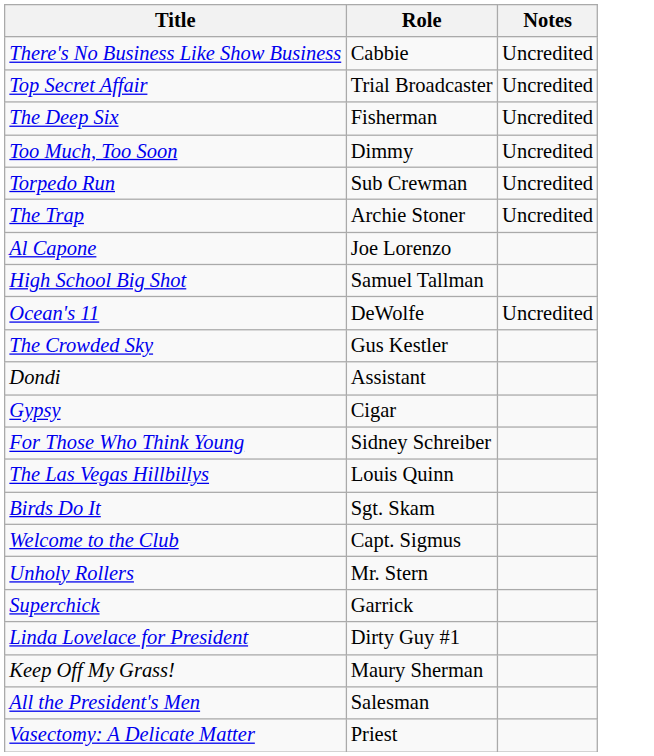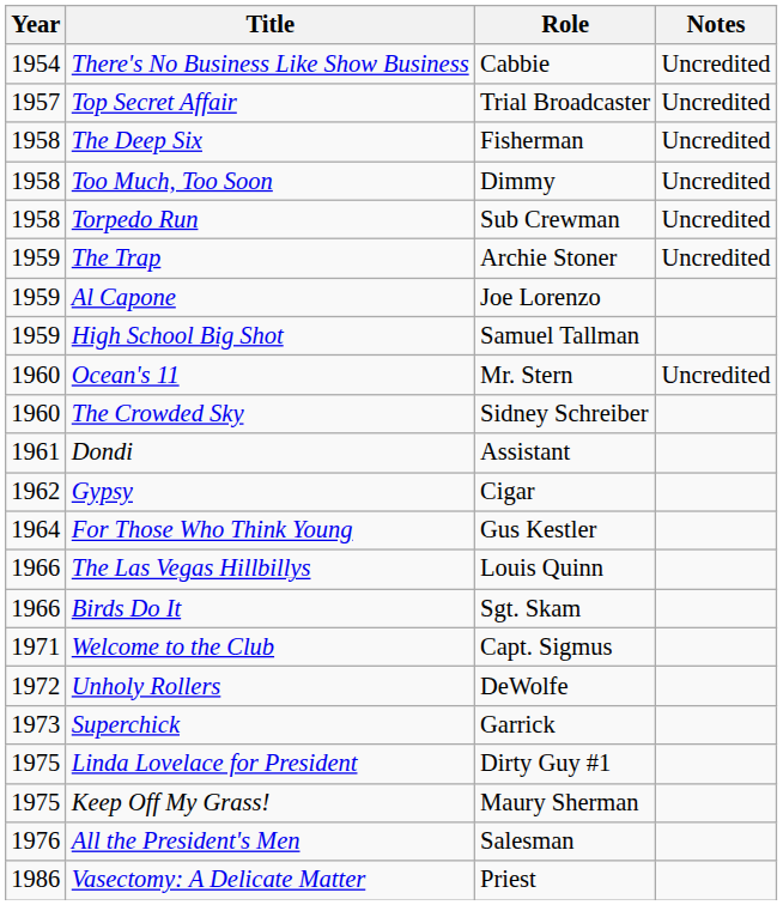+ column: Year | 1954 | 1957 | 1958 | 1958 | 1958 | 1959 | 1959 | 1959 | 1960 | 1960 | 1961 | 1962 | 1964 | 1966 | 1966 | 1971 | 1972 | 1973 | 1975 | 1975 | 1976 | 1986
Ocean's 11 | Role: DeWolfe -> Mr. Stern
The Crowded Sky | Role: Gus Kestler -> Sidney Schreiber
For Those Who Think Young | Role: Sidney Schreiber -> Gus Kestler
Unholy Rollers | Role: Mr. Stern -> DeWolfe
